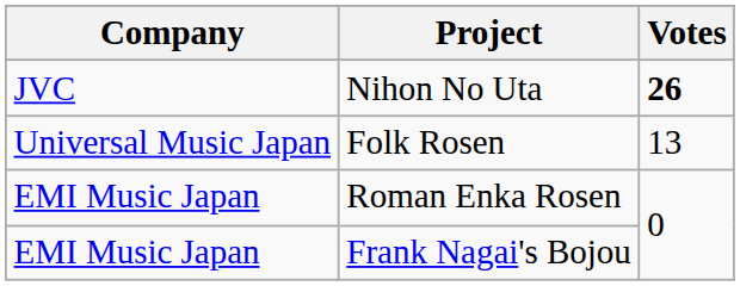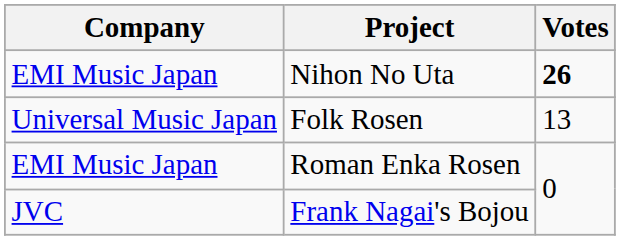Nihon No Uta | Company: JVC -> EMI Music Japan
Frank Nagai's Bojou | Company: EMI Music Japan -> JVC
